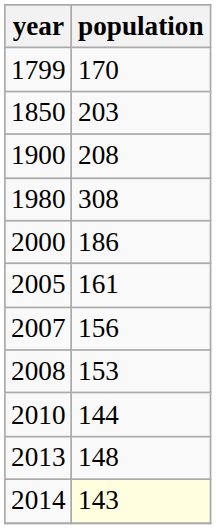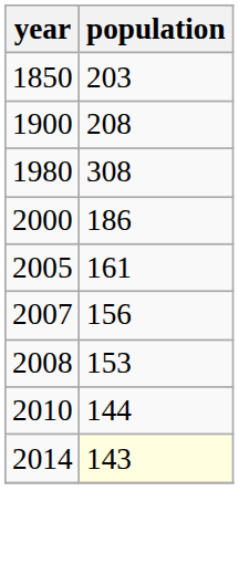- row: 1799 | 170
- row: 2013 | 148
